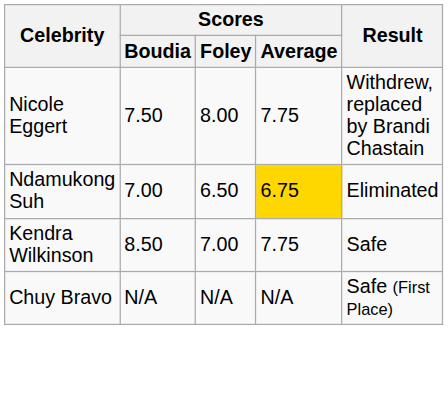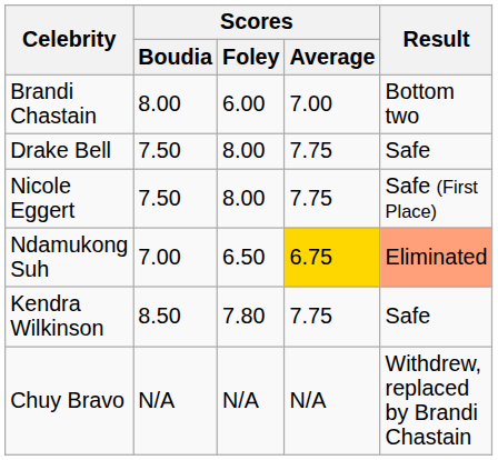+ row: Brandi Chastain | 8.00 | 6.00 | 7.00 | Bottom two
+ row: Drake Bell | 7.50 | 8.00 | 7.75 | Safe
Nicole Eggert | Result: Withdrew, replaced by Brandi Chastain -> Safe (First Place)
Ndamukong Suh | Result: no background -> lightsalmon background
Kendra Wilkinson | Scores / Foley: 7.00 -> 7.80
Chuy Bravo | Result: Safe (First Place) -> Withdrew, replaced by Brandi Chastain
